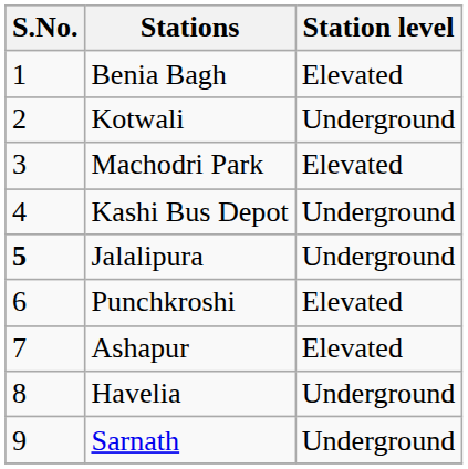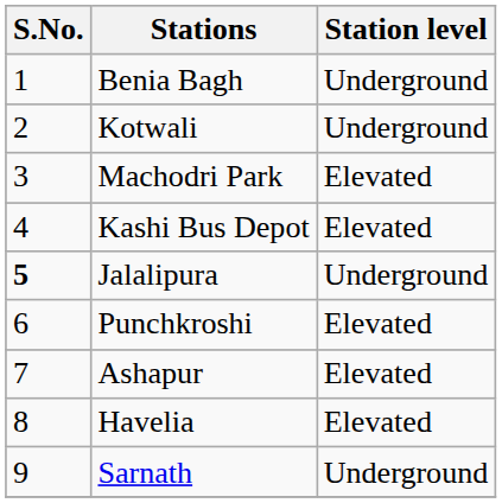Benia Bagh | Station level: Elevated -> Underground
Kashi Bus Depot | Station level: Underground -> Elevated
Havelia | Station level: Underground -> Elevated
